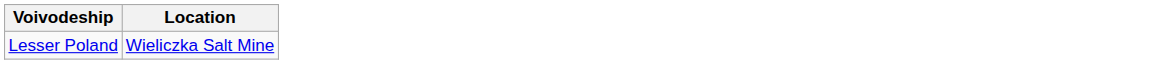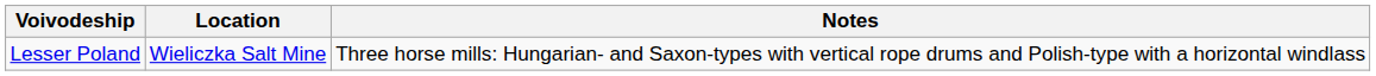+ column: Notes | Three horse mills: Hungarian- and Saxon-types with vertical rope drums and Polish-type with a horizontal windlass
